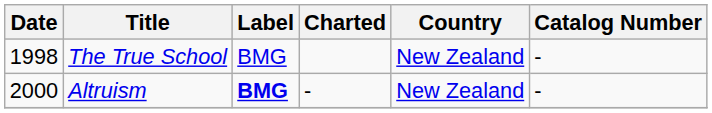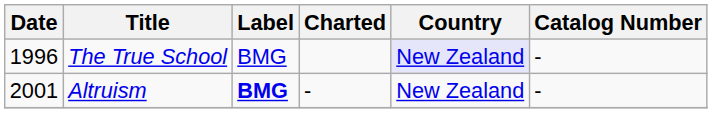The True School | Date: 1998 -> 1996
The True School | Country: no background -> lavender background
Altruism | Date: 2000 -> 2001
